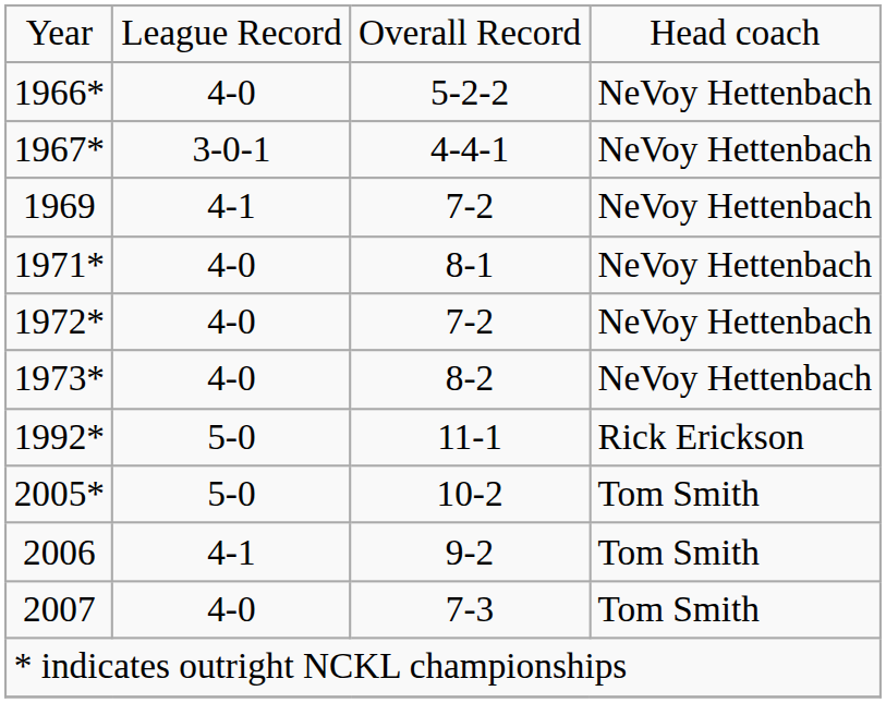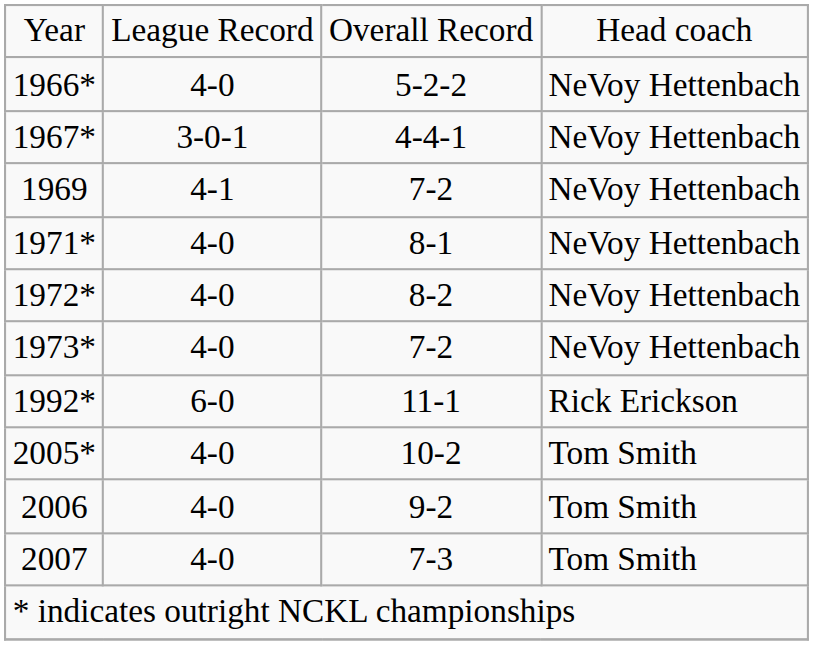1972* | column 3: 7-2 -> 8-2
1973* | column 3: 8-2 -> 7-2
1992* | column 2: 5-0 -> 6-0
2005* | column 2: 5-0 -> 4-0
2006 | column 2: 4-1 -> 4-0
